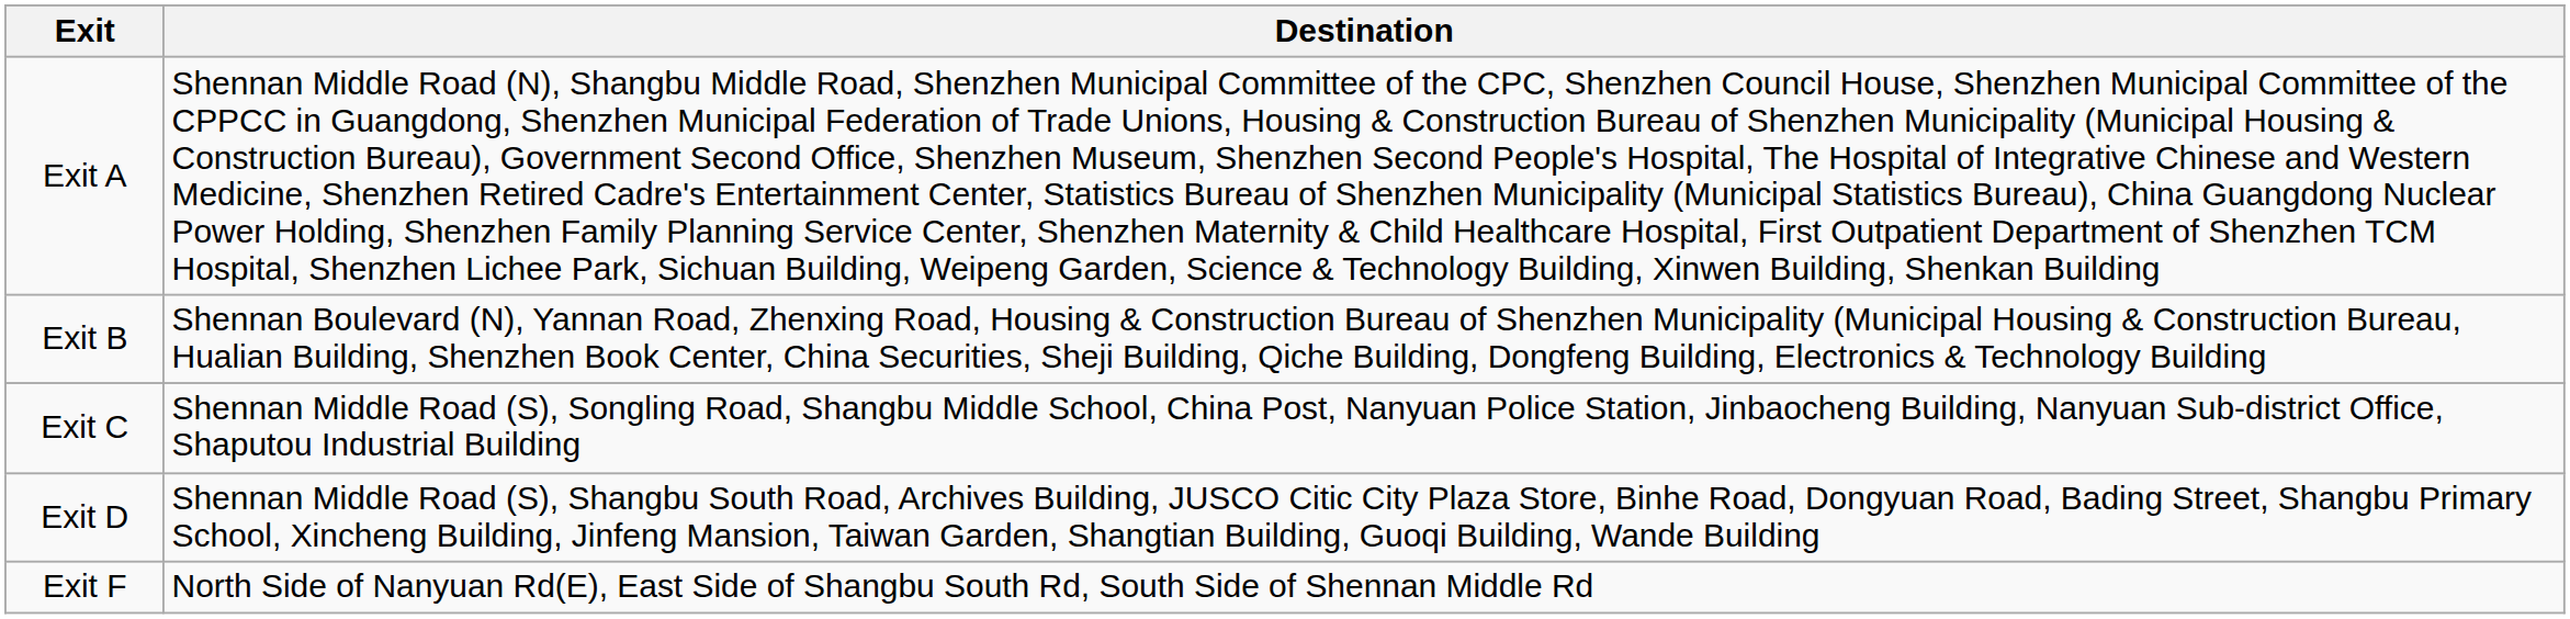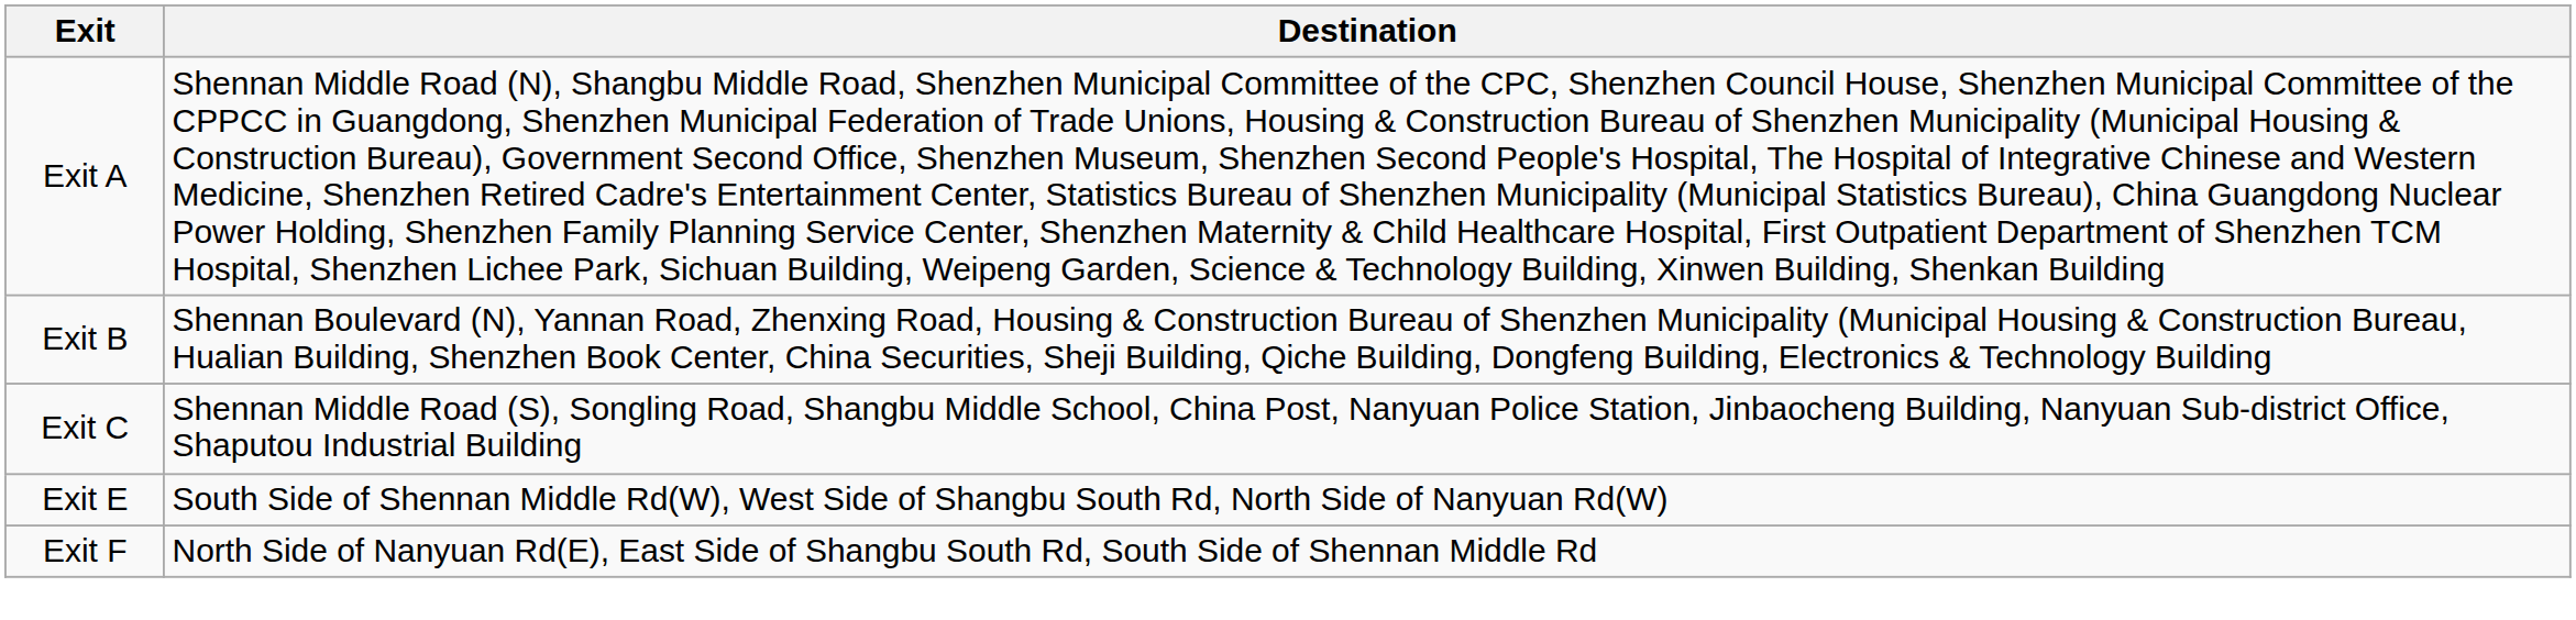- row: Exit D | Shennan Middle Road (S), Shangbu South Road, Archives Building, JUSCO Citic City Plaza Store, Binhe Road, Dongyuan Road, Bading Street, Shangbu Primary School, Xincheng Building, Jinfeng Mansion, Taiwan Garden, Shangtian Building, Guoqi Building, Wande Building
+ row: Exit E | South Side of Shennan Middle Rd(W), West Side of Shangbu South Rd, North Side of Nanyuan Rd(W)
